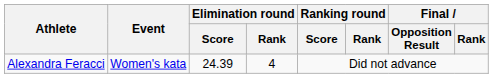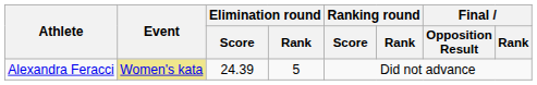Alexandra Feracci | Event: no background -> khaki background
Alexandra Feracci | Elimination round / Rank: 4 -> 5
